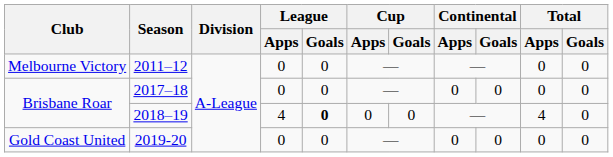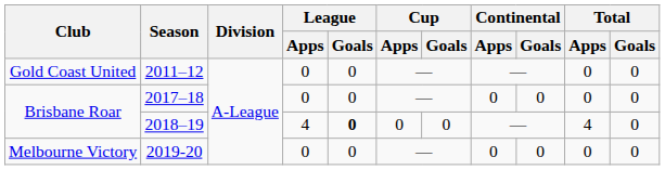2011–12 | Club: Melbourne Victory -> Gold Coast United
2019-20 | Club: Gold Coast United -> Melbourne Victory
